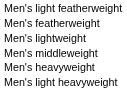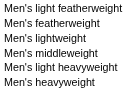rows swapped: Men's light heavyweight <-> Men's heavyweight
